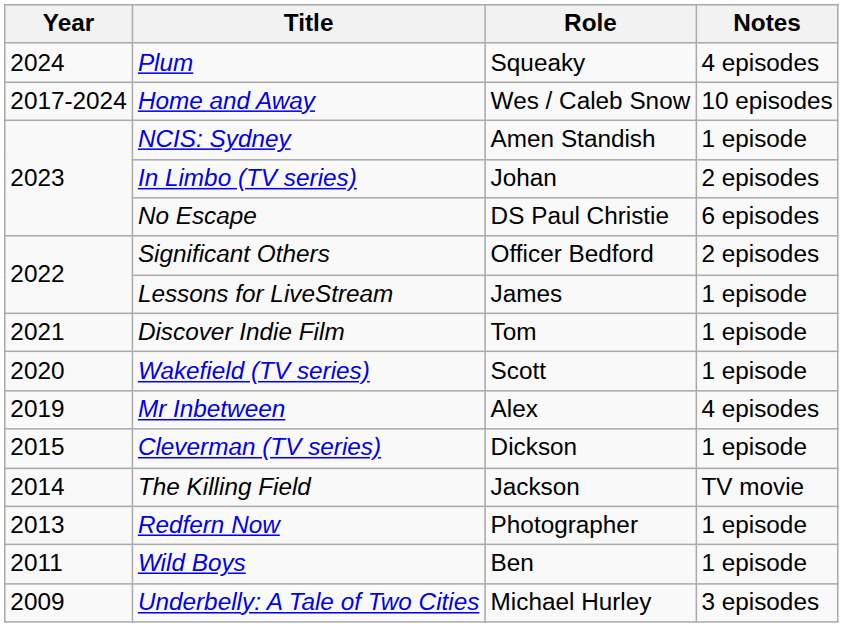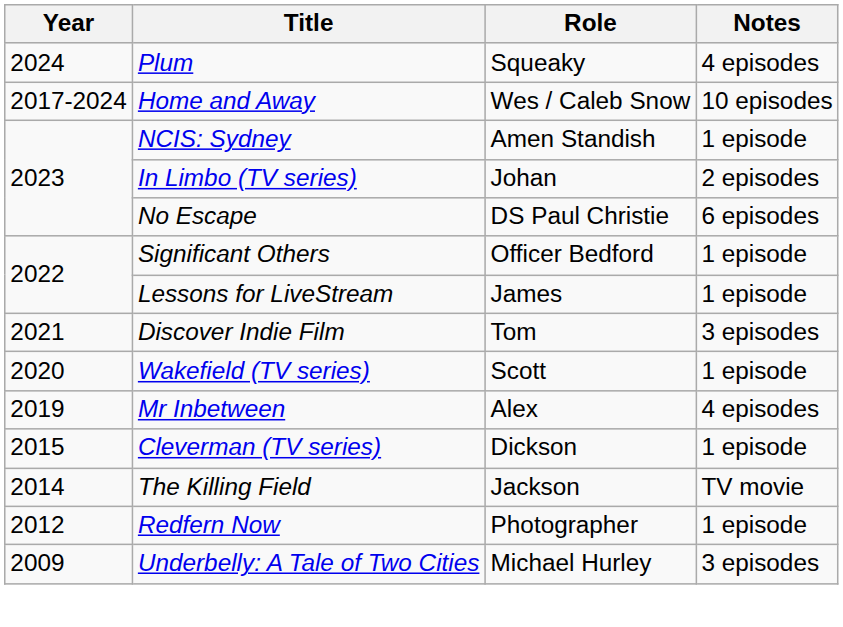Significant Others | Notes: 2 episodes -> 1 episode
Discover Indie Film | Notes: 1 episode -> 3 episodes
Redfern Now | Year: 2013 -> 2012
- row: 2011 | Wild Boys | Ben | 1 episode
